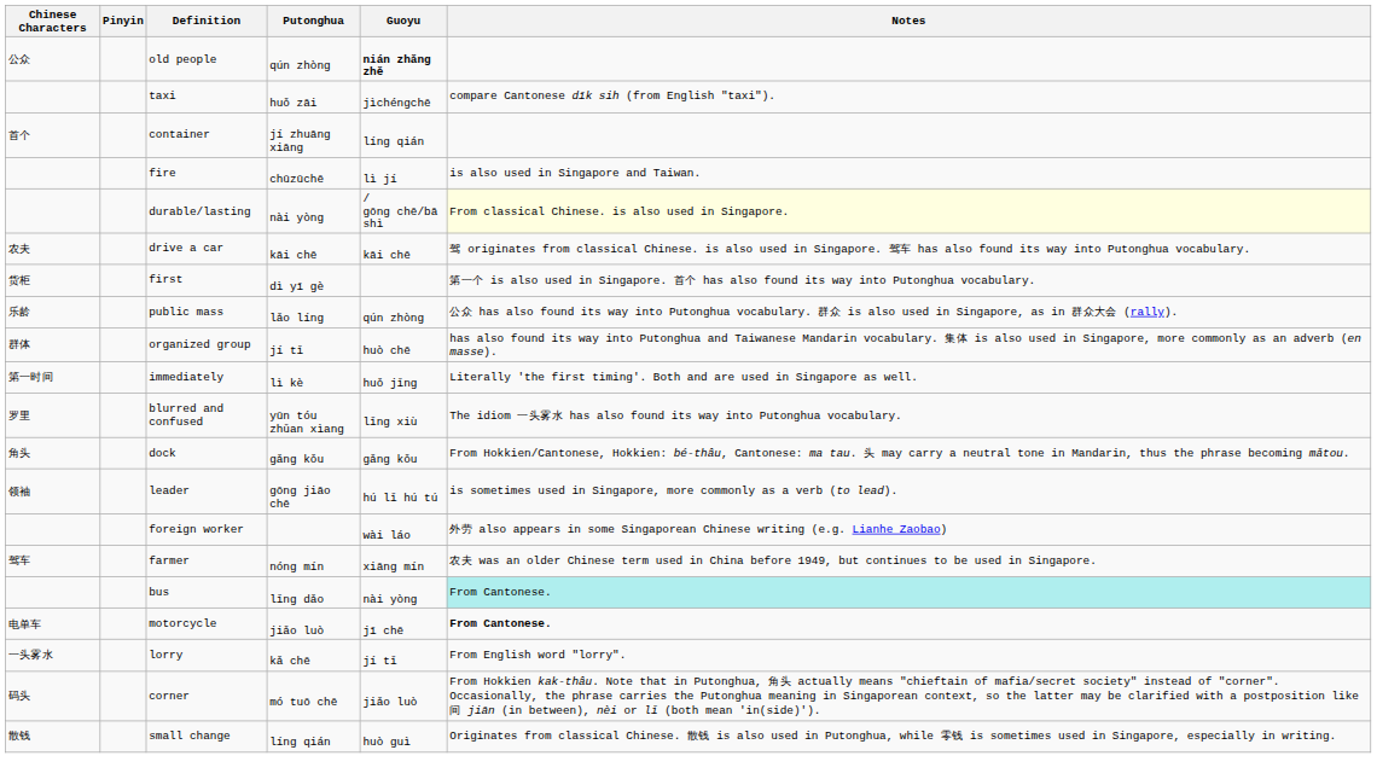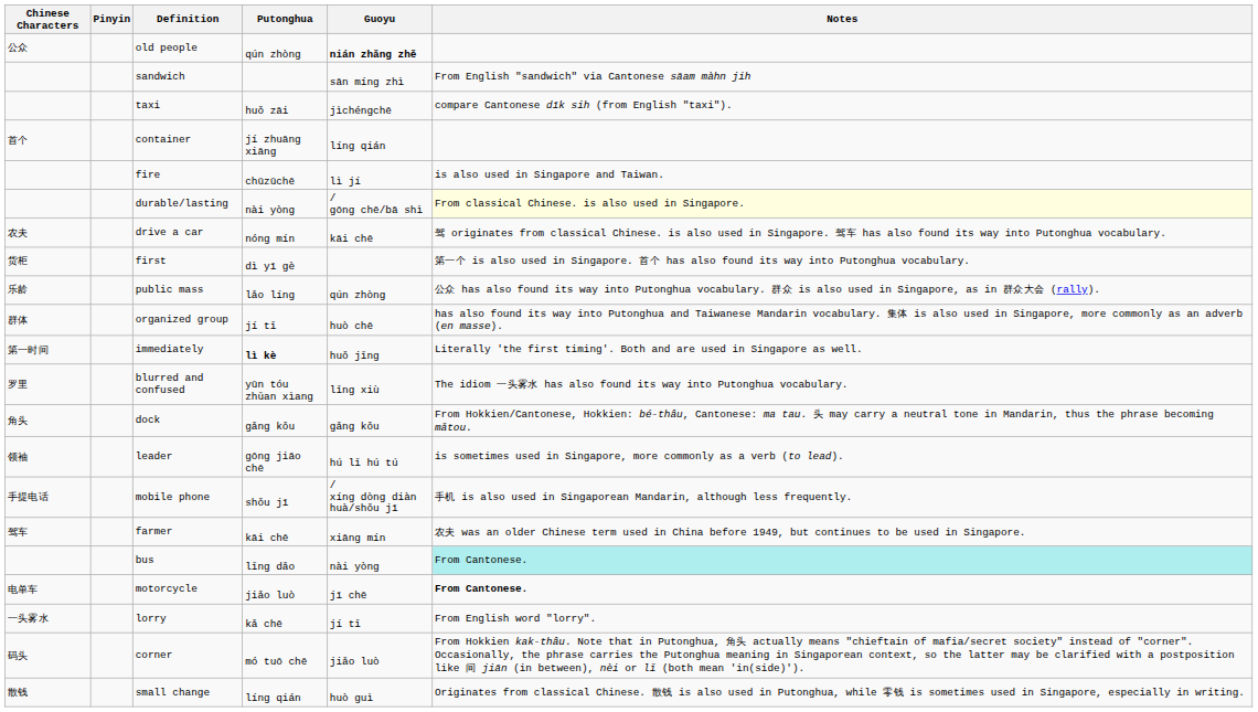+ row: sandwich | sān míng zhì | From English "sandwich" via Cantonese sāam màhn jih
drive a car | Putonghua: kāi chē -> nóng mín
immediately | Putonghua: normal -> bold
+ row: 手提电话 | mobile phone | shǒu jī | / xíng dòng diàn huà/shǒu jī | 手机 is also used in Singaporean Mandarin, although less frequently.
- row: foreign worker | wài láo | 外劳 also appears in some Singaporean Chinese writing (e.g. Lianhe Zaobao)
farmer | Putonghua: nóng mín -> kāi chē
